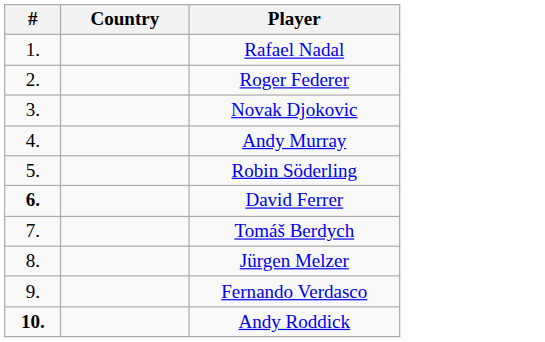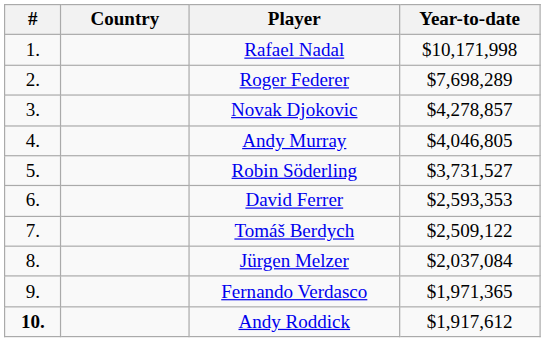+ column: Year-to-date | $10,171,998 | $7,698,289 | $4,278,857 | $4,046,805 | $3,731,527 | $2,593,353 | $2,509,122 | $2,037,084 | $1,971,365 | $1,917,612
David Ferrer | #: bold -> normal
